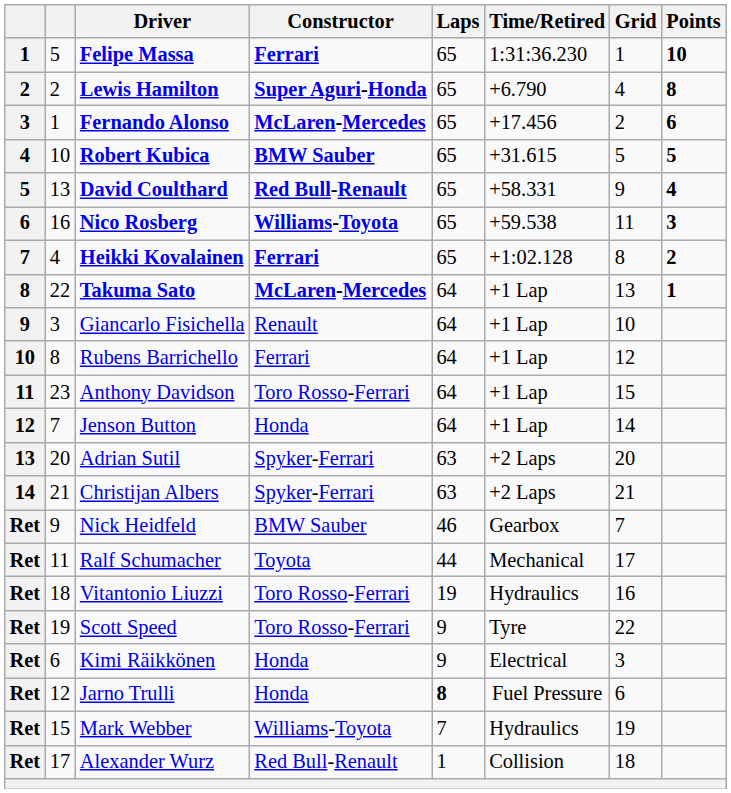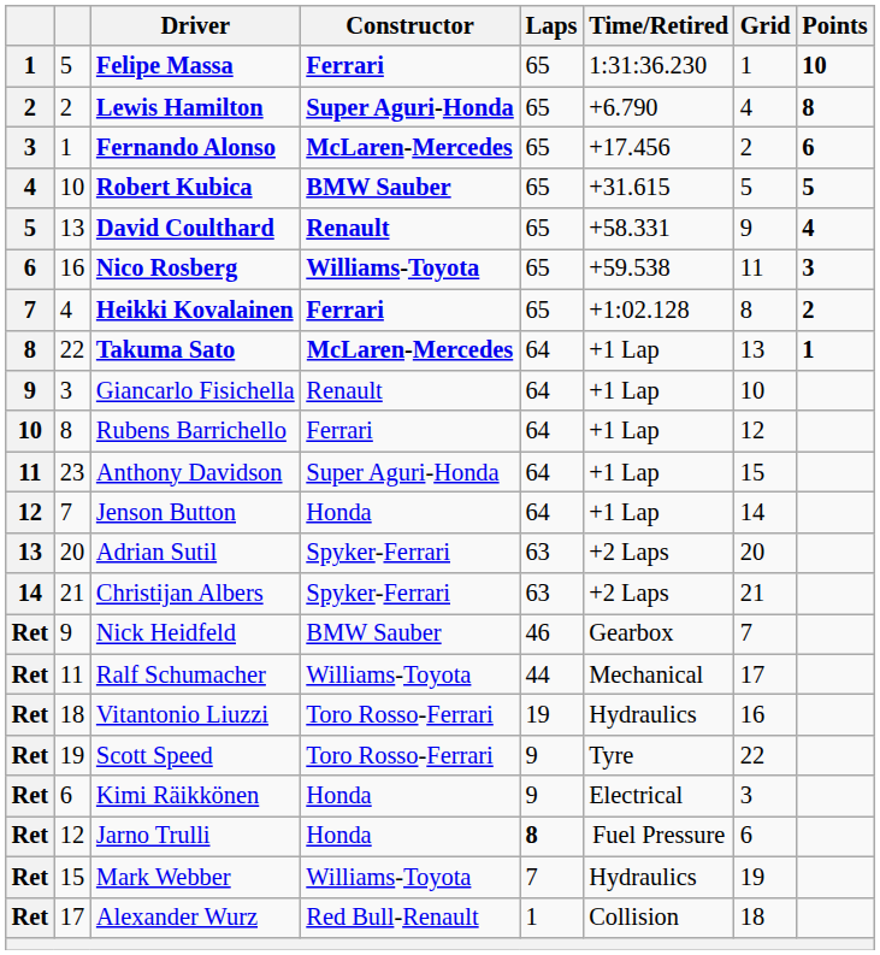David Coulthard | Constructor: Red Bull-Renault -> Renault
Anthony Davidson | Constructor: Toro Rosso-Ferrari -> Super Aguri-Honda
Ralf Schumacher | Constructor: Toyota -> Williams-Toyota
